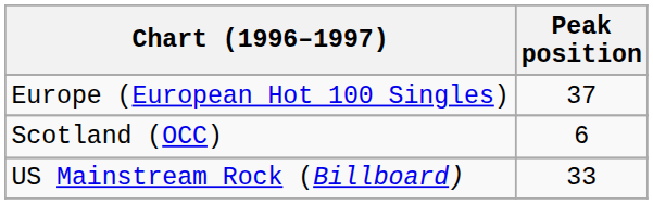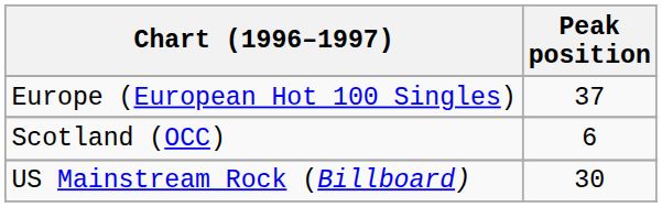US Mainstream Rock (Billboard) | Peak position: 33 -> 30
